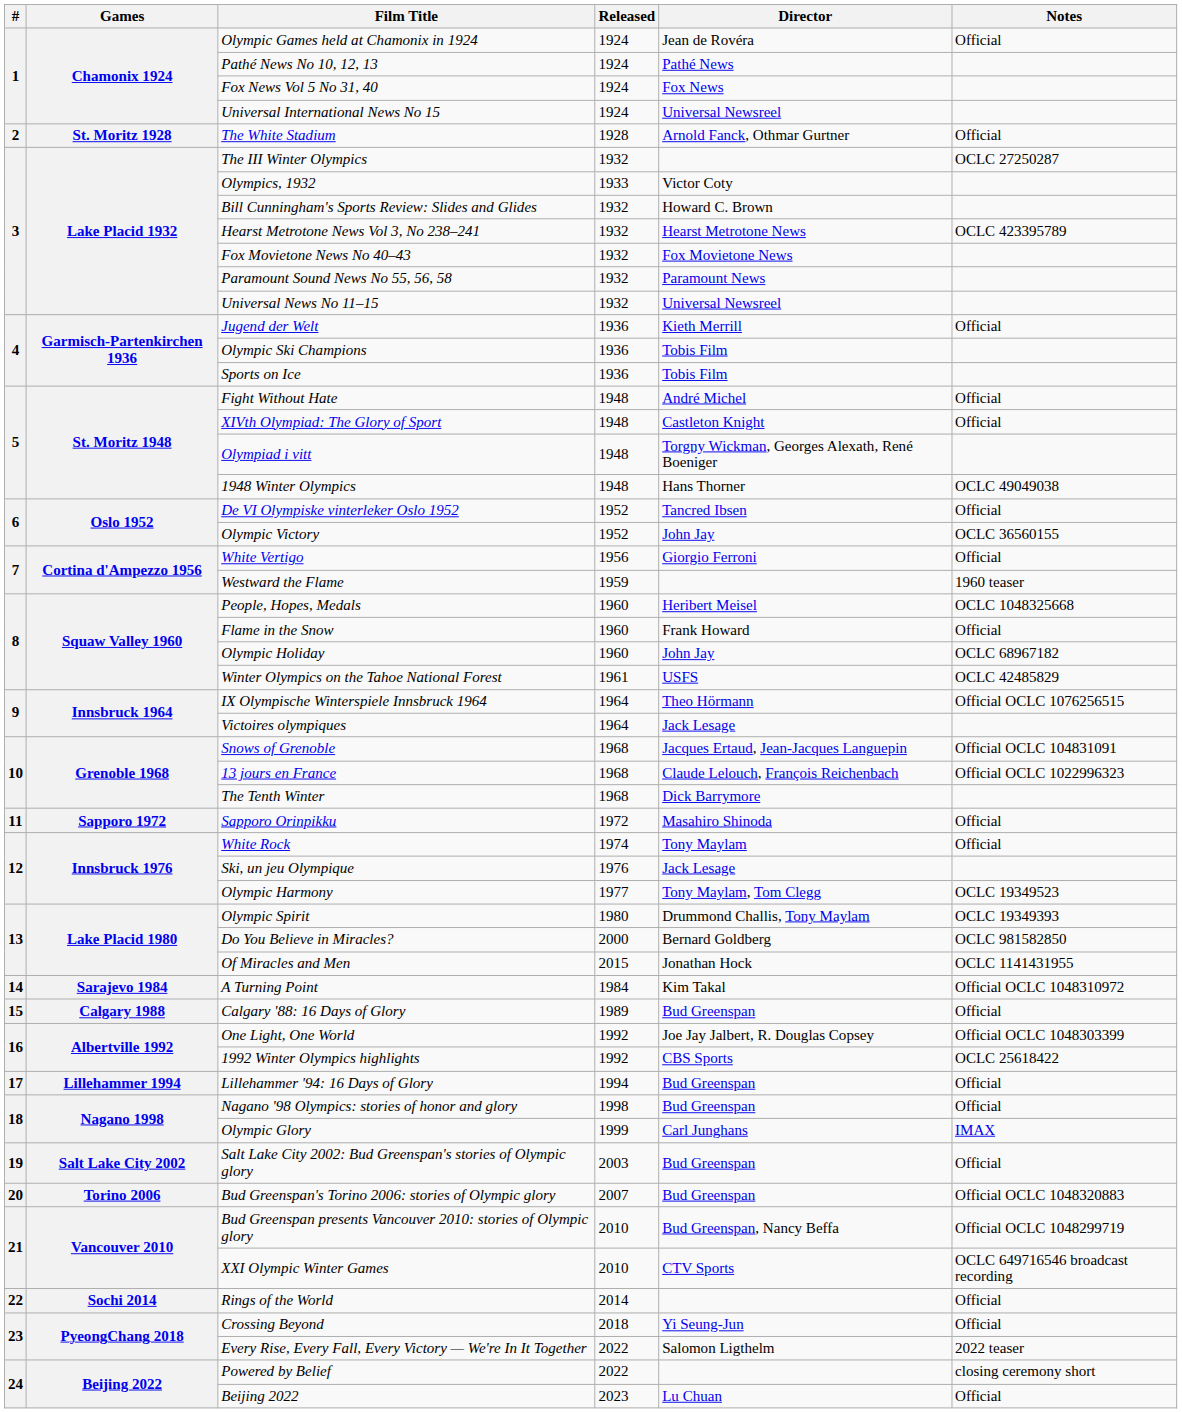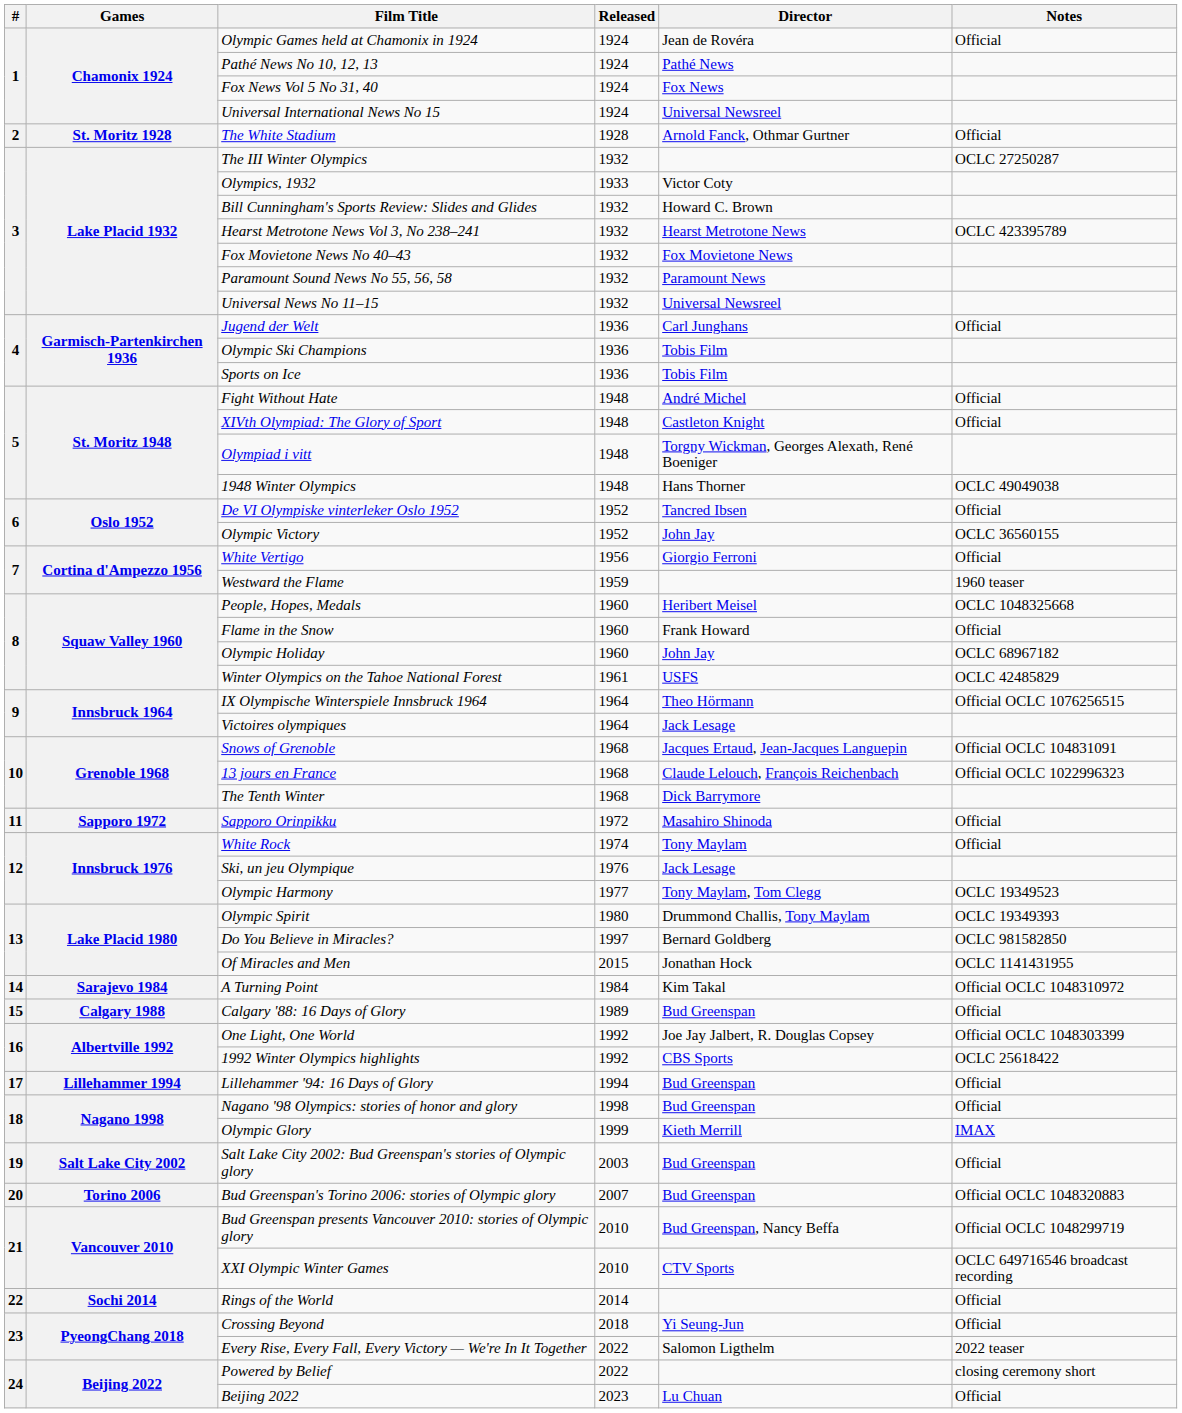Jugend der Welt | Director: Kieth Merrill -> Carl Junghans
Do You Believe in Miracles? | Released: 2000 -> 1997
Olympic Glory | Director: Carl Junghans -> Kieth Merrill
